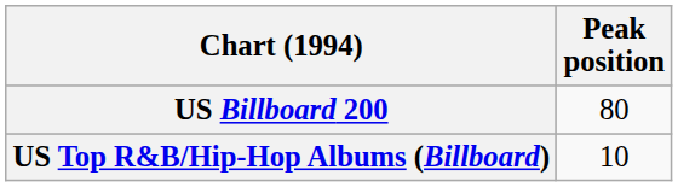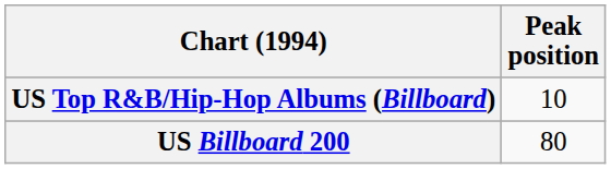rows swapped: US Billboard 200 <-> US Top R&B/Hip-Hop Albums (Billboard)
